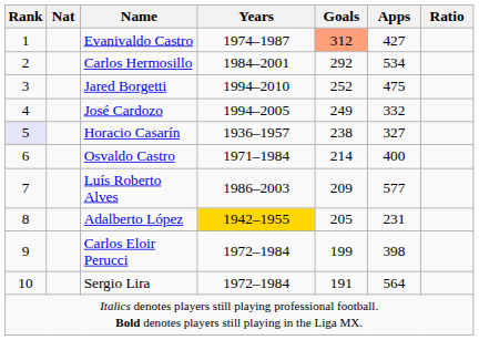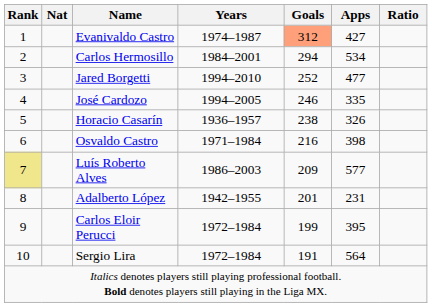Carlos Hermosillo | Goals: 292 -> 294
Jared Borgetti | Apps: 475 -> 477
José Cardozo | Goals: 249 -> 246
José Cardozo | Apps: 332 -> 335
Horacio Casarín | Rank: lavender background -> no background
Horacio Casarín | Apps: 327 -> 326
Osvaldo Castro | Goals: 214 -> 216
Osvaldo Castro | Apps: 400 -> 398
Luís Roberto Alves | Rank: no background -> khaki background
Adalberto López | Years: gold background -> no background
Adalberto López | Goals: 205 -> 201
Carlos Eloir Perucci | Apps: 398 -> 395
